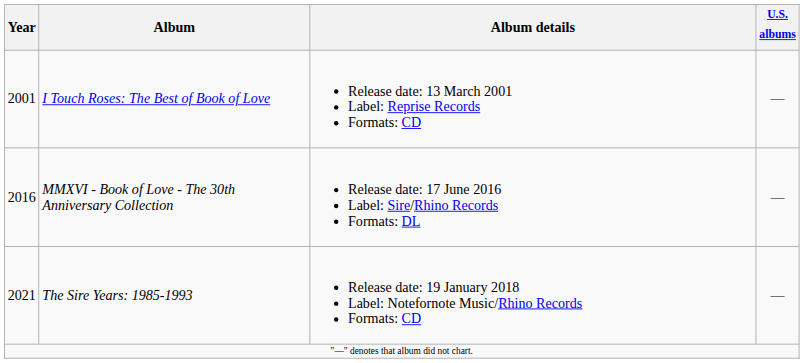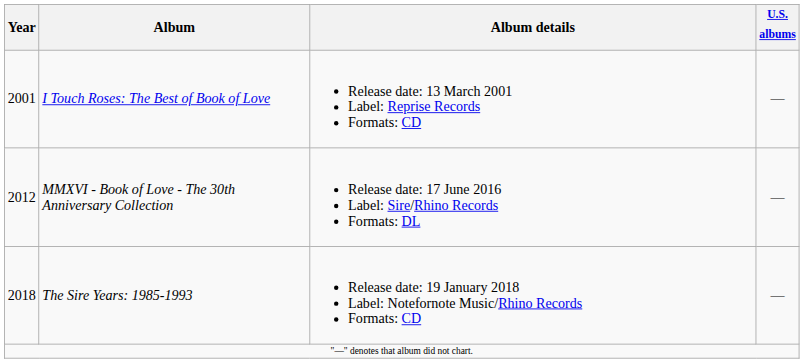MMXVI - Book of Love - The 30th Anniversary Collection | Year: 2016 -> 2012
The Sire Years: 1985-1993 | Year: 2021 -> 2018
